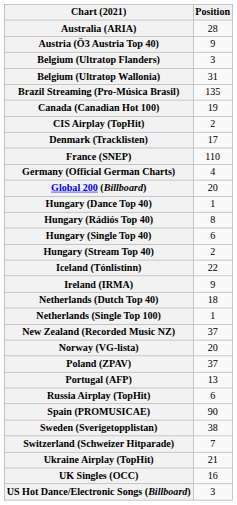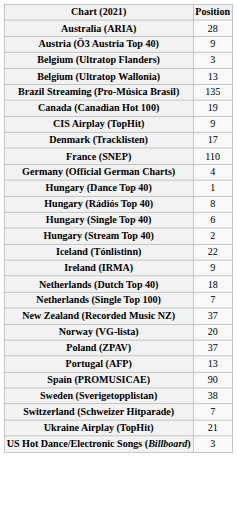Belgium (Ultratop Wallonia) | Position: 31 -> 13
CIS Airplay (TopHit) | Position: 2 -> 9
- row: Global 200 (Billboard) | 20
Netherlands (Single Top 100) | Position: 1 -> 7
- row: Russia Airplay (TopHit) | 6
- row: UK Singles (OCC) | 16
